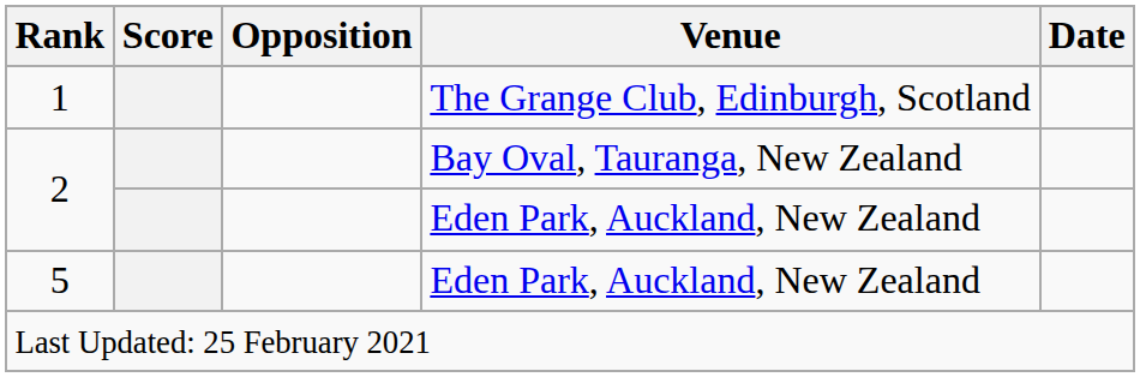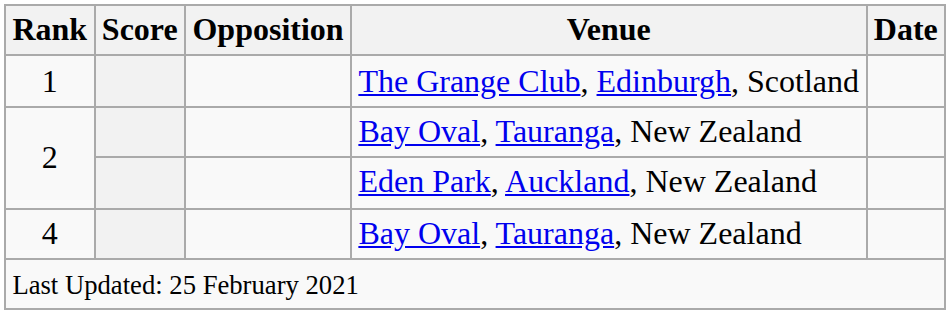+ row: 4 | Bay Oval, Tauranga, New Zealand
- row: 5 | Eden Park, Auckland, New Zealand
